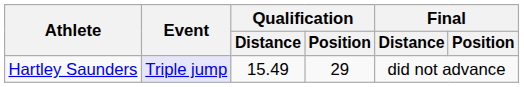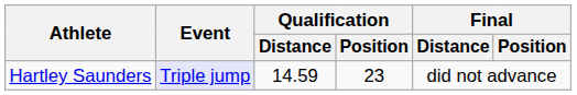Hartley Saunders | Qualification / Distance: 15.49 -> 14.59
Hartley Saunders | Qualification / Position: 29 -> 23
